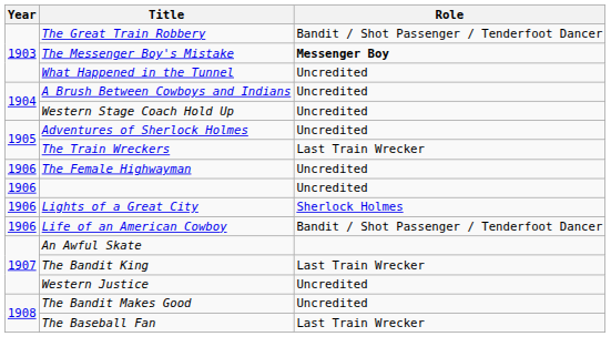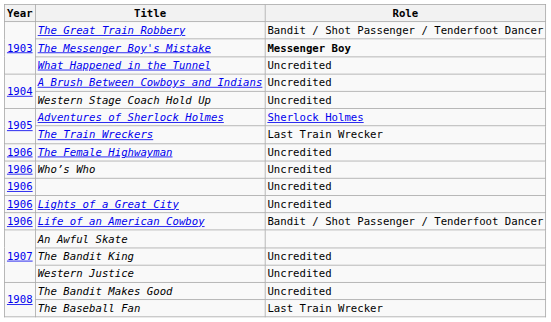Adventures of Sherlock Holmes | Role: Uncredited -> Sherlock Holmes
+ row: 1906 | Who’s Who | Uncredited
Lights of a Great City | Role: Sherlock Holmes -> Uncredited
The Bandit King | Role: Last Train Wrecker -> Uncredited
